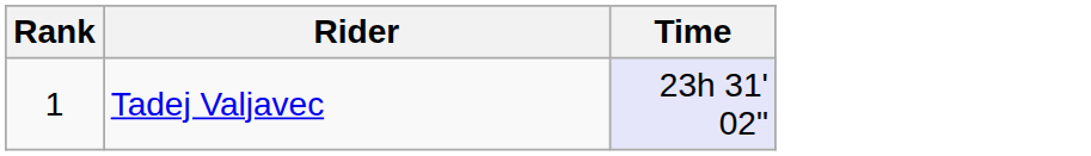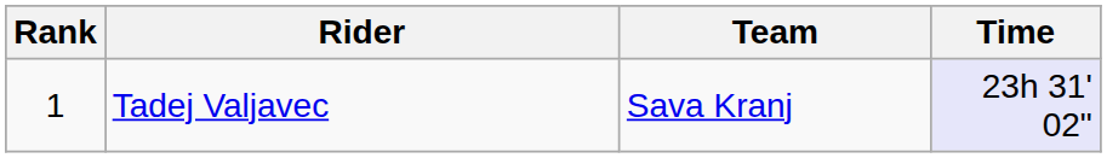+ column: Team | Sava Kranj
